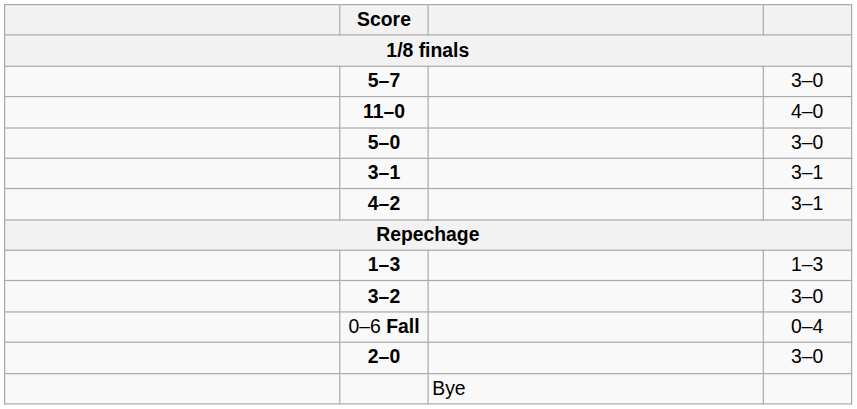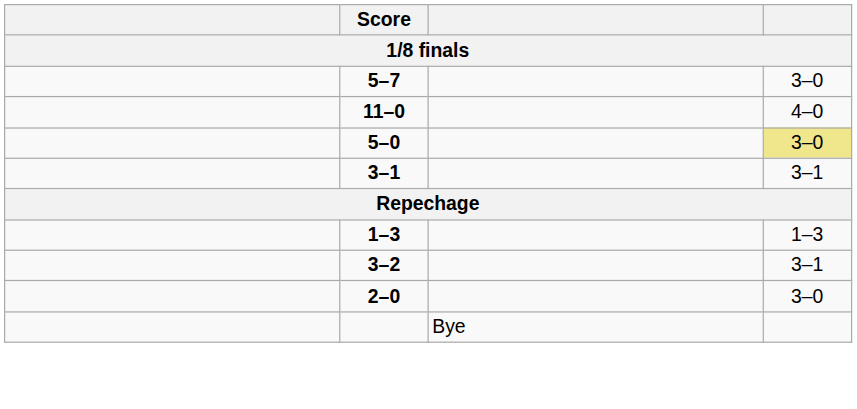5–0 | column 4: no background -> khaki background
- row: 4–2 | 3–1
3–2 | column 4: 3–0 -> 3–1
- row: 0–6 Fall | 0–4
